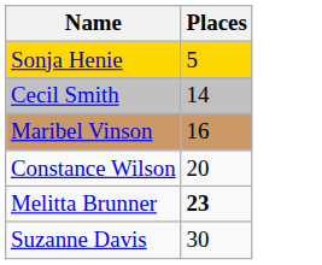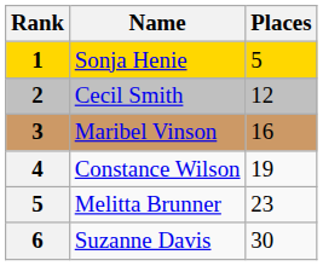+ column: Rank | 1 | 2 | 3 | 4 | 5 | 6
Cecil Smith | Places: 14 -> 12
Constance Wilson | Places: 20 -> 19
Melitta Brunner | Places: bold -> normal
